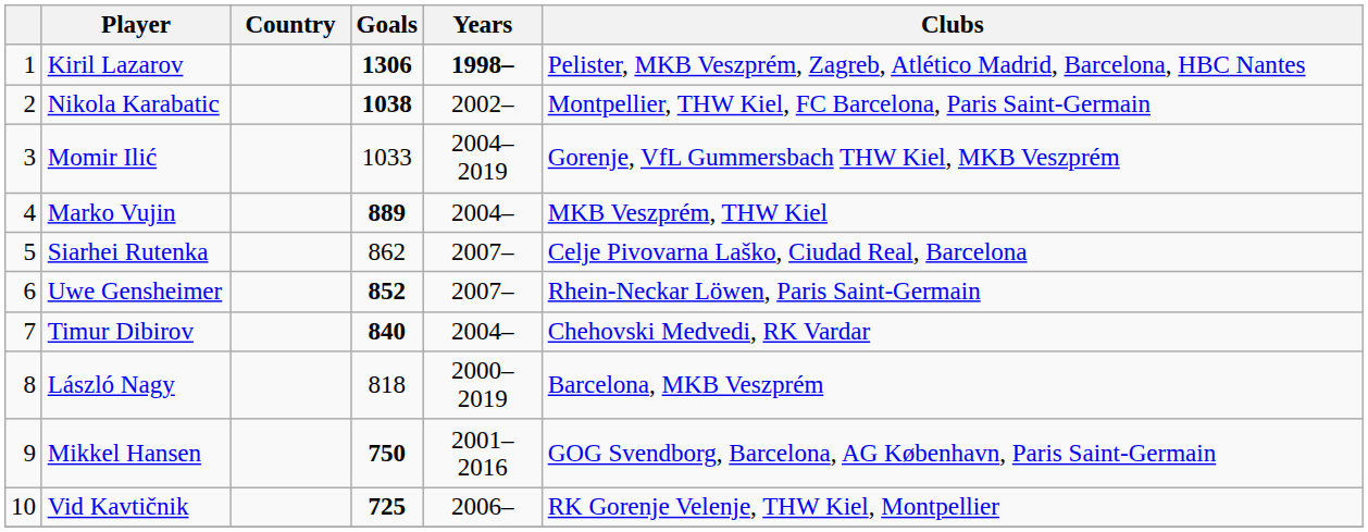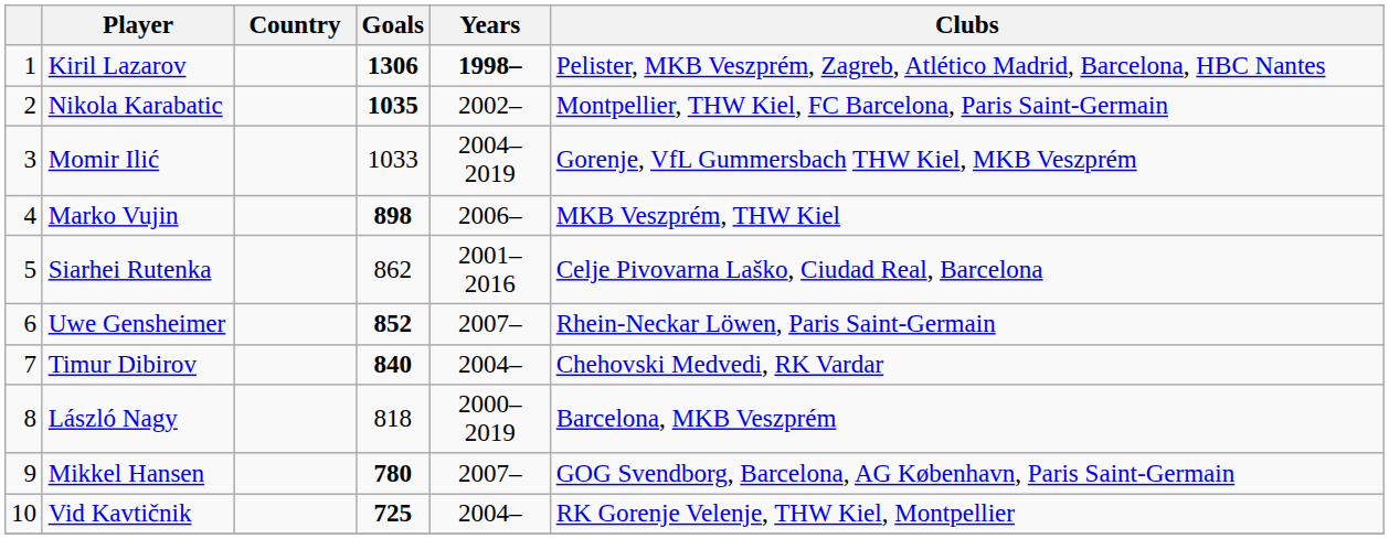Nikola Karabatic | Goals: 1038 -> 1035
Marko Vujin | Goals: 889 -> 898
Marko Vujin | Years: 2004– -> 2006–
Siarhei Rutenka | Years: 2007– -> 2001–2016
Mikkel Hansen | Goals: 750 -> 780
Mikkel Hansen | Years: 2001–2016 -> 2007–
Vid Kavtičnik | Years: 2006– -> 2004–
